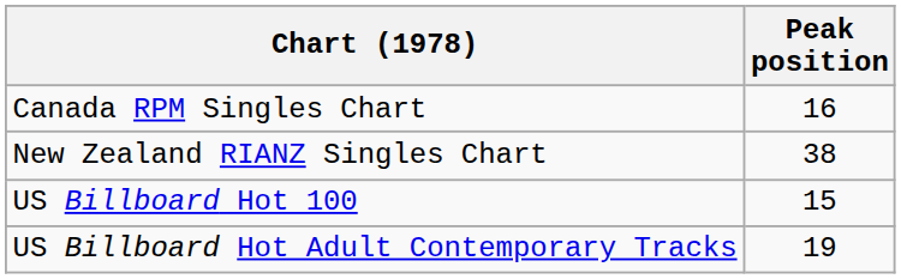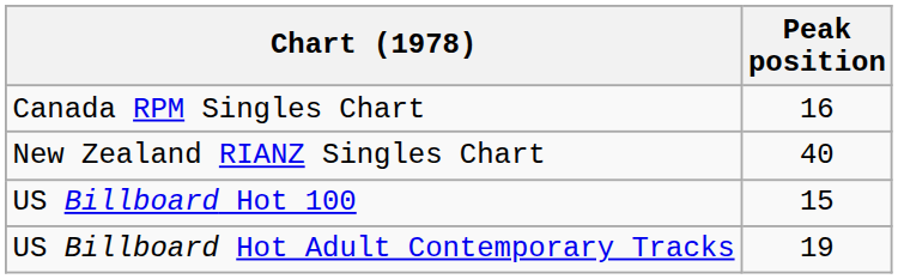New Zealand RIANZ Singles Chart | Peak position: 38 -> 40
